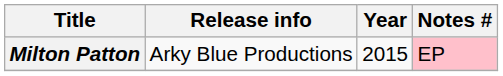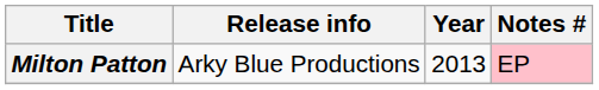Milton Patton | Year: 2015 -> 2013
